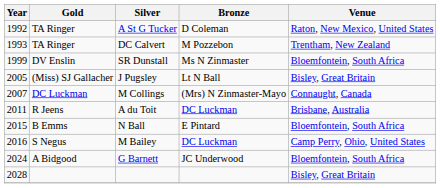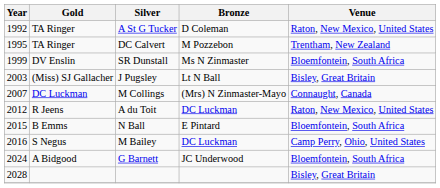DC Calvert | Year: 1993 -> 1995
J Pugsley | Year: 2005 -> 2003
A du Toit | Year: 2011 -> 2012
A du Toit | Venue: Brisbane, Australia -> Raton, New Mexico, United States
